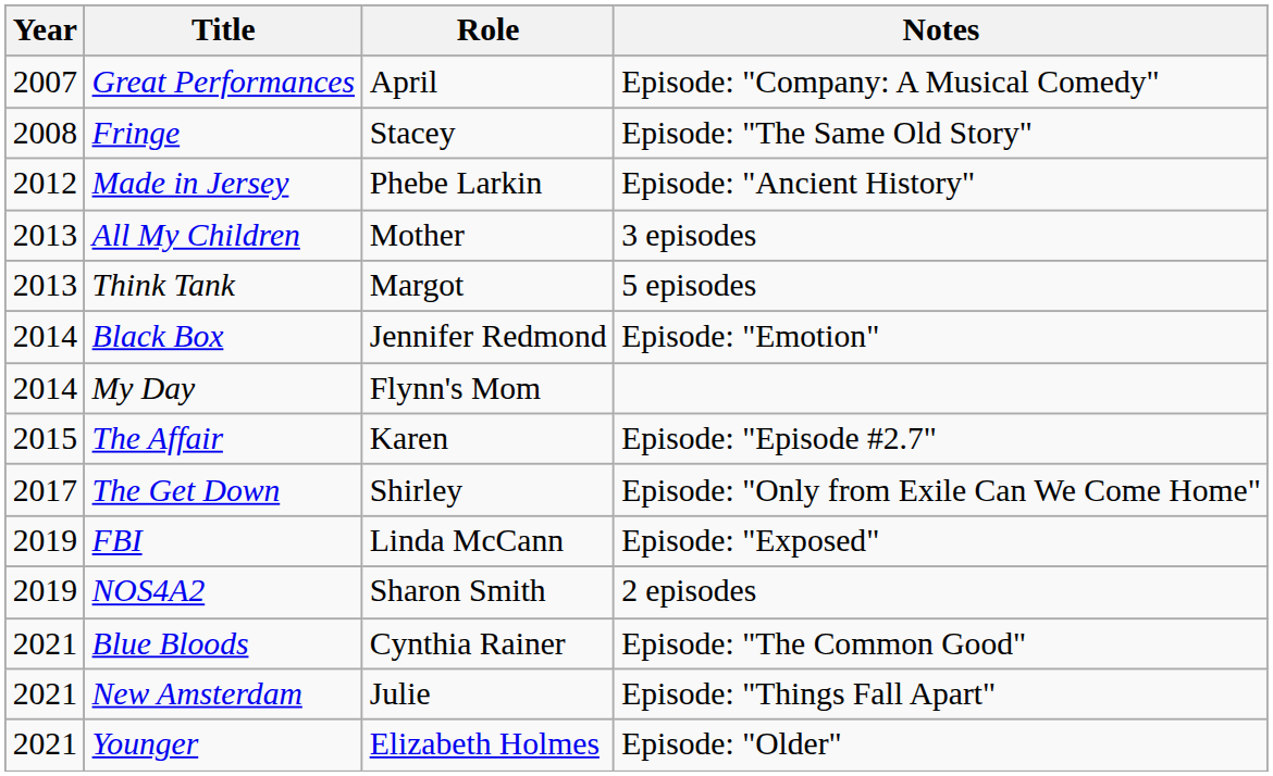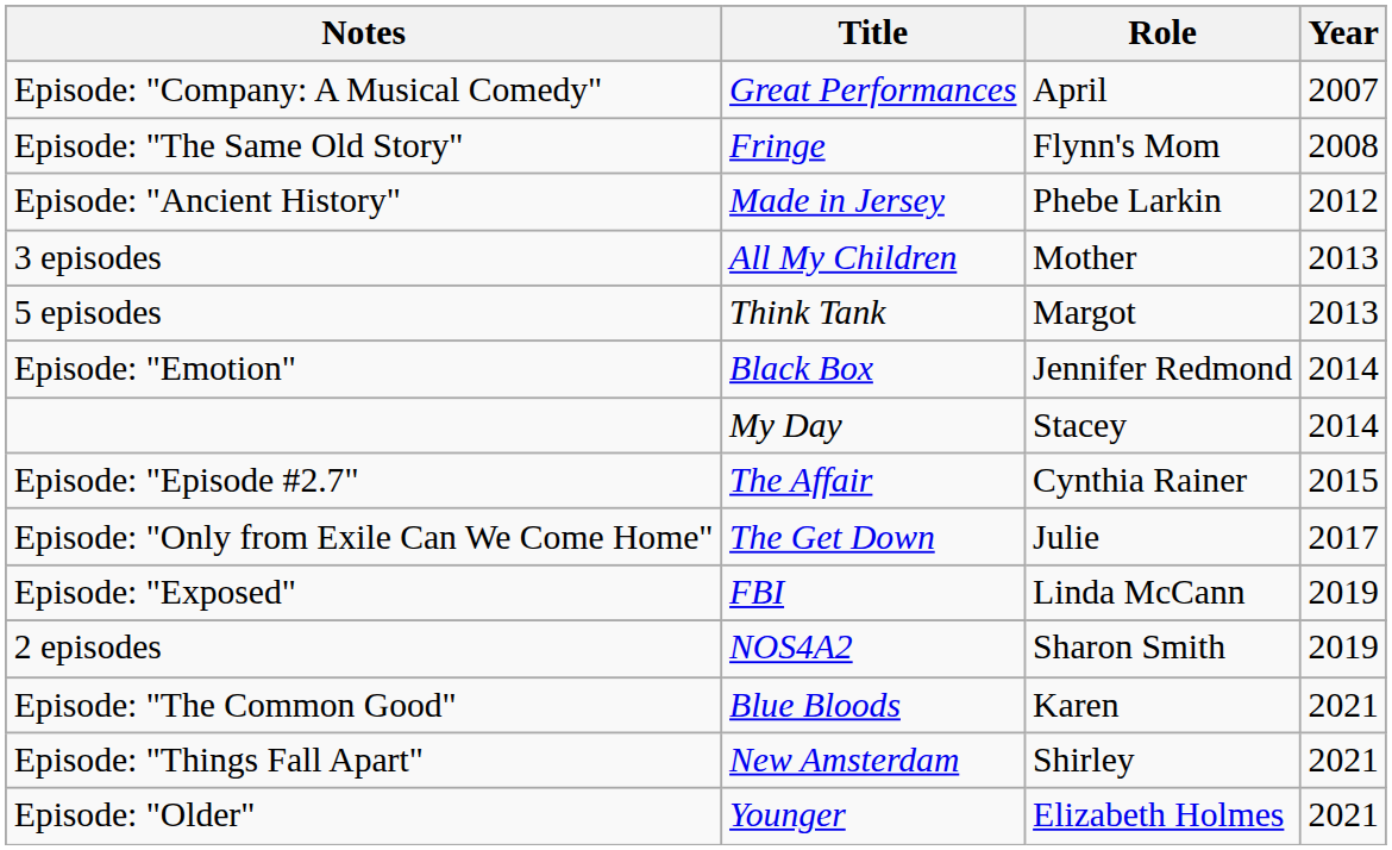columns swapped: Year <-> Notes
Fringe | Role: Stacey -> Flynn's Mom
My Day | Role: Flynn's Mom -> Stacey
The Affair | Role: Karen -> Cynthia Rainer
The Get Down | Role: Shirley -> Julie
Blue Bloods | Role: Cynthia Rainer -> Karen
New Amsterdam | Role: Julie -> Shirley
